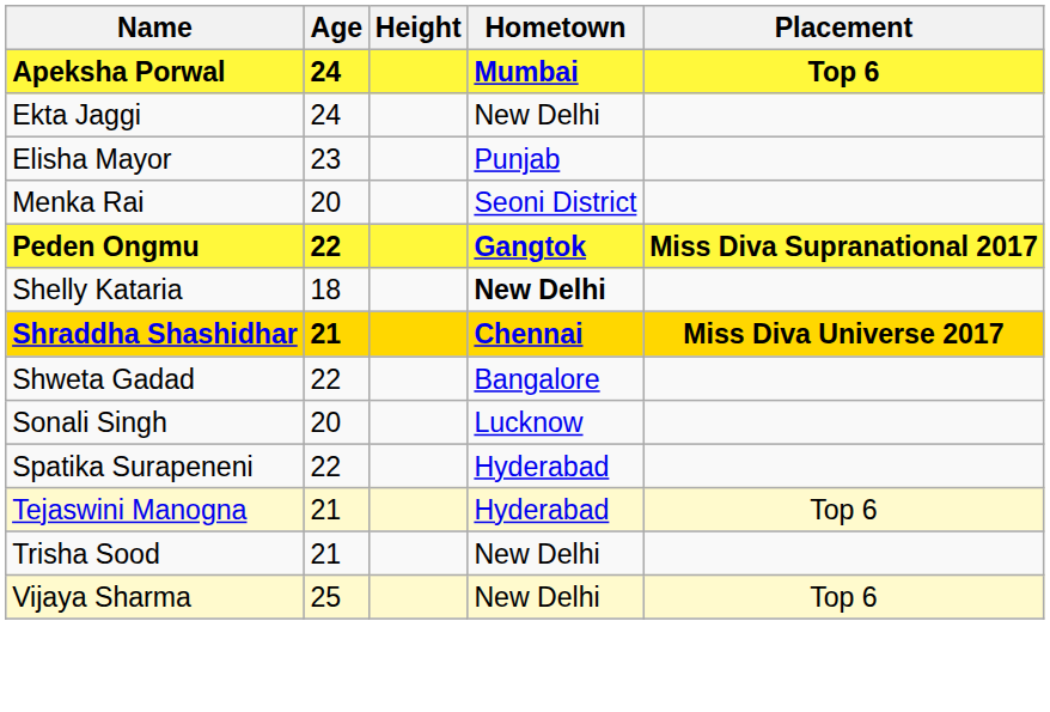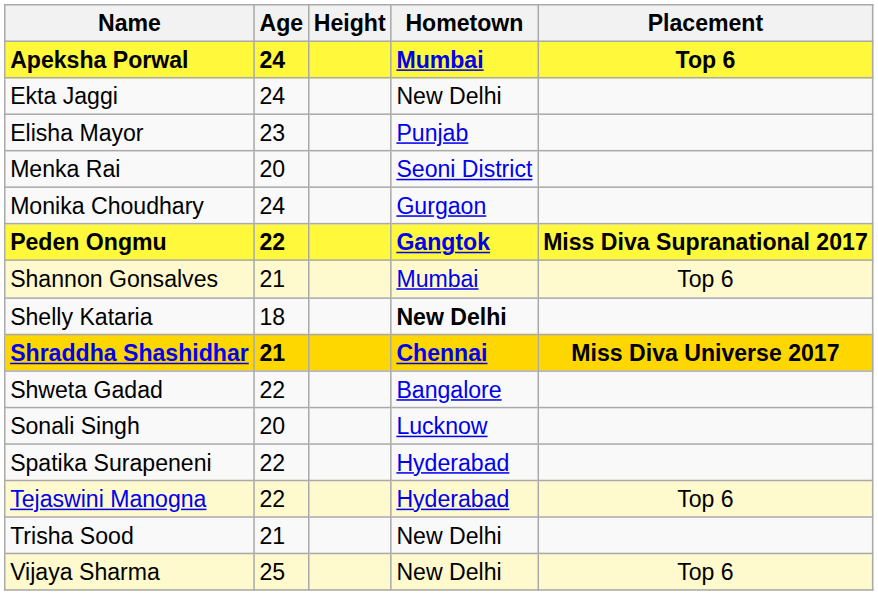+ row: Monika Choudhary | 24 | Gurgaon
+ row: Shannon Gonsalves | 21 | Mumbai | Top 6
Tejaswini Manogna | Age: 21 -> 22
